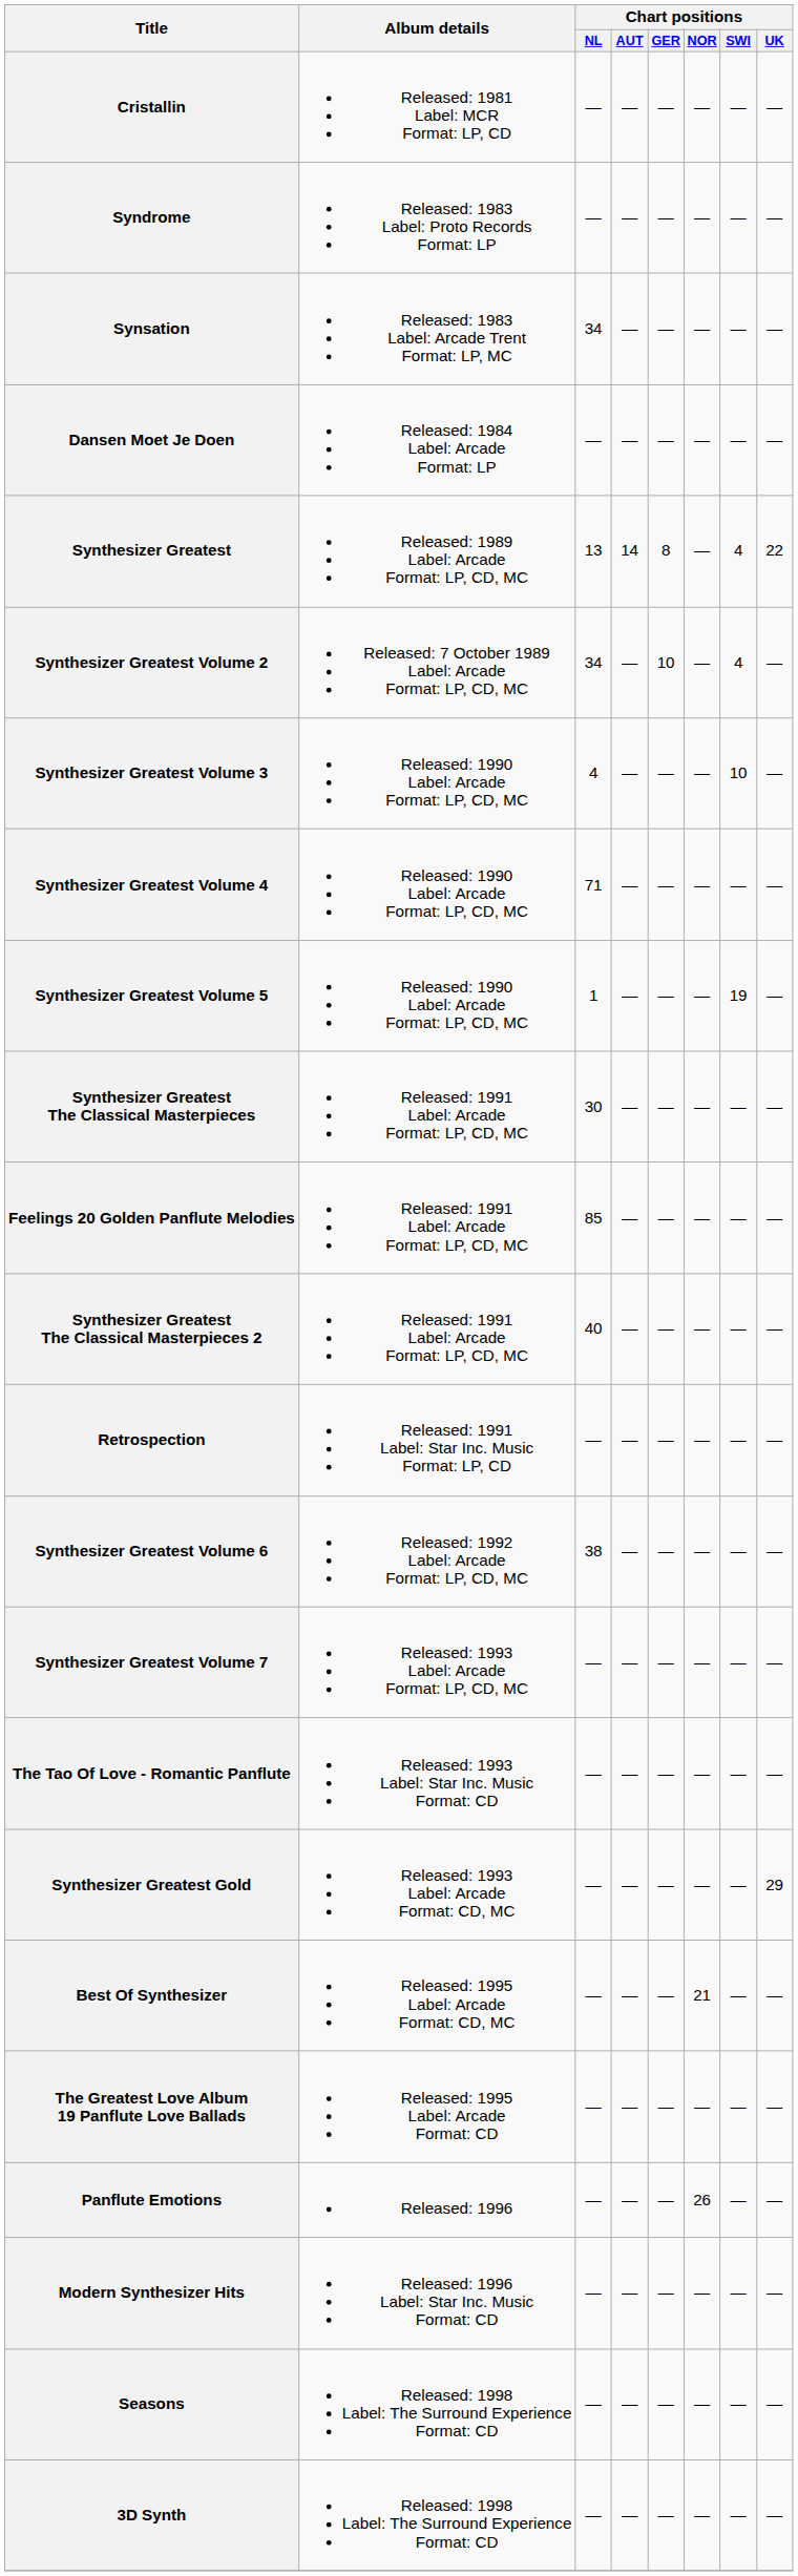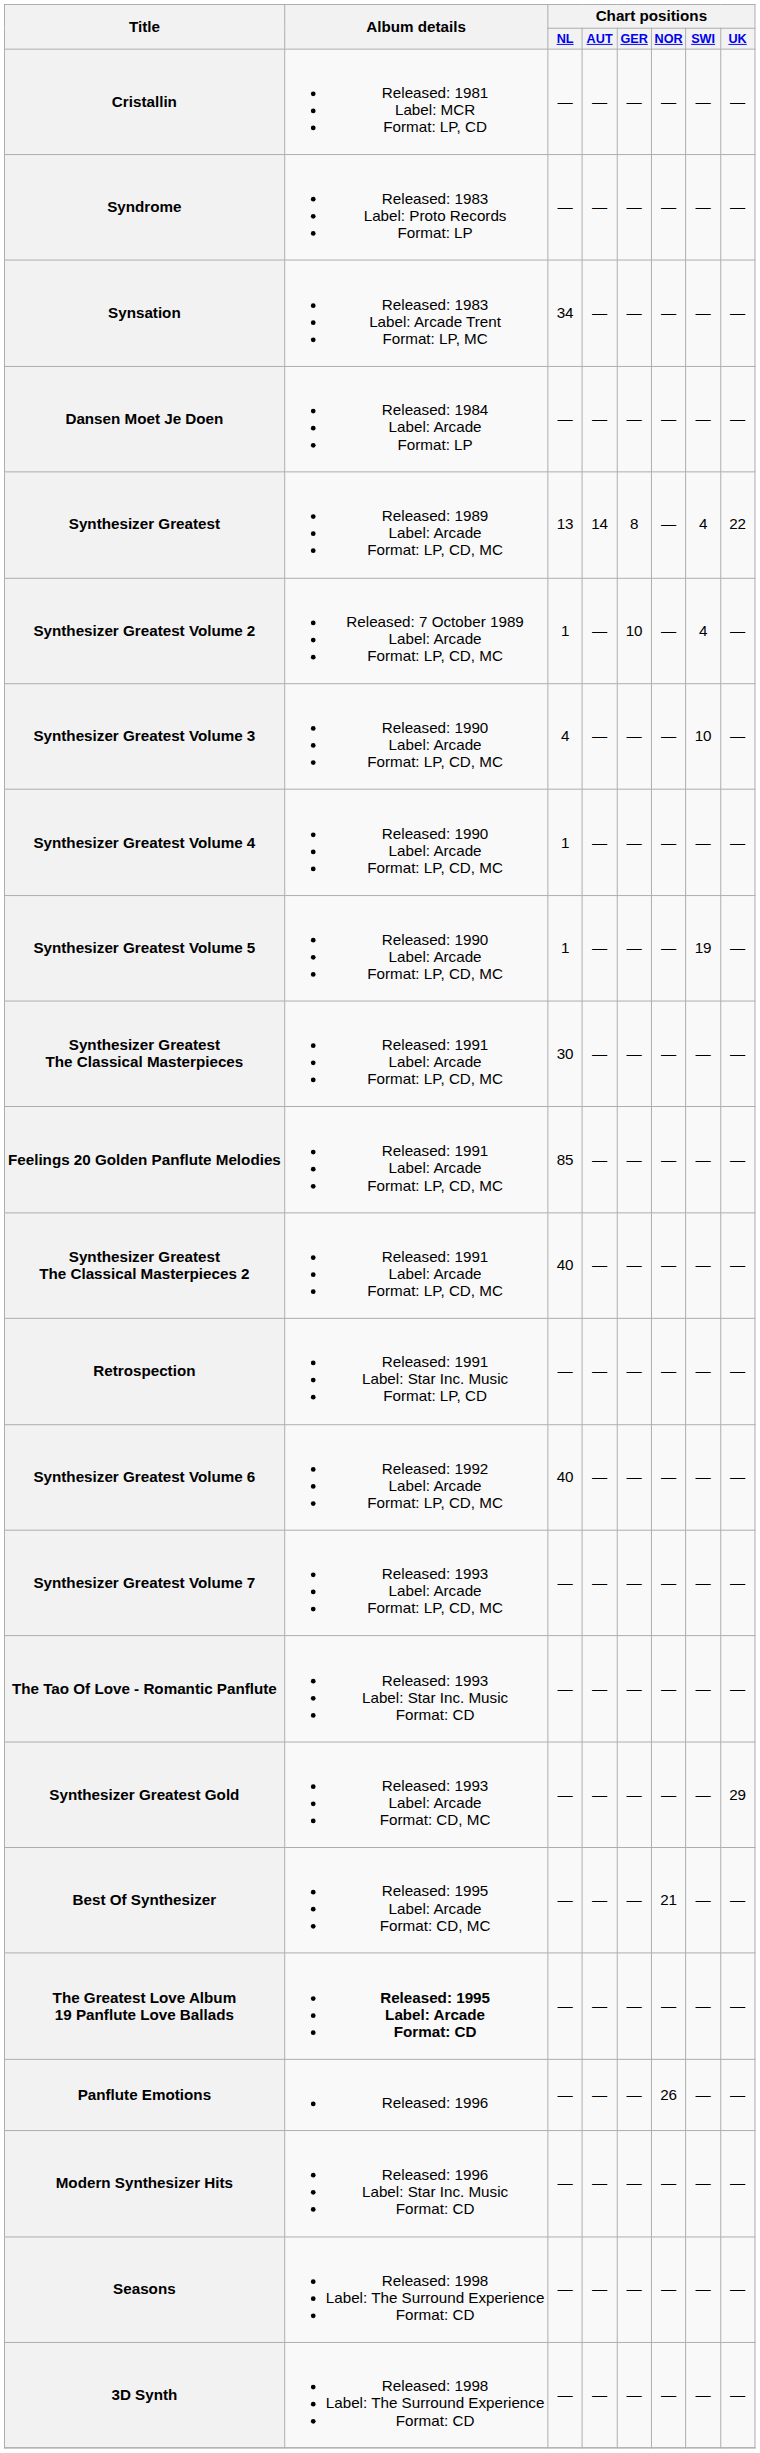Synthesizer Greatest Volume 2 | Chart positions / NL: 34 -> 1
Synthesizer Greatest Volume 4 | Chart positions / NL: 71 -> 1
Synthesizer Greatest Volume 6 | Chart positions / NL: 38 -> 40
The Greatest Love Album 19 Panflute Love Ballads | Album details: normal -> bold
